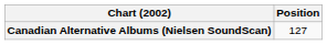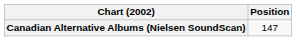Canadian Alternative Albums (Nielsen SoundScan) | Position: 127 -> 147
